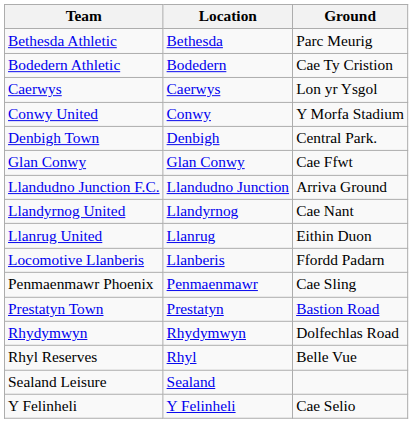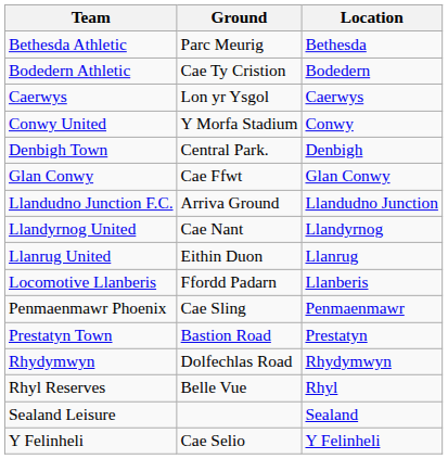columns swapped: Location <-> Ground
